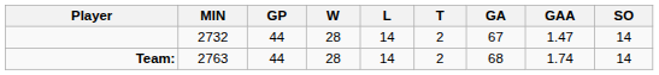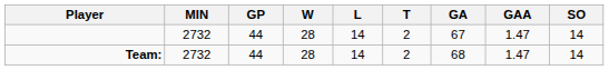Team: | MIN: 2763 -> 2732
Team: | GAA: 1.74 -> 1.47
